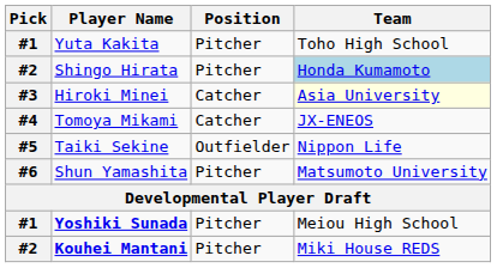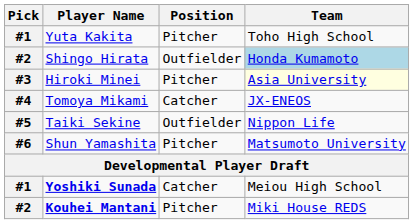Shingo Hirata | Position: Pitcher -> Outfielder
Hiroki Minei | Position: Catcher -> Pitcher
Yoshiki Sunada | Position: Pitcher -> Catcher
